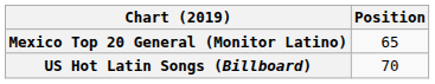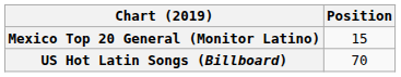Mexico Top 20 General (Monitor Latino) | Position: 65 -> 15
